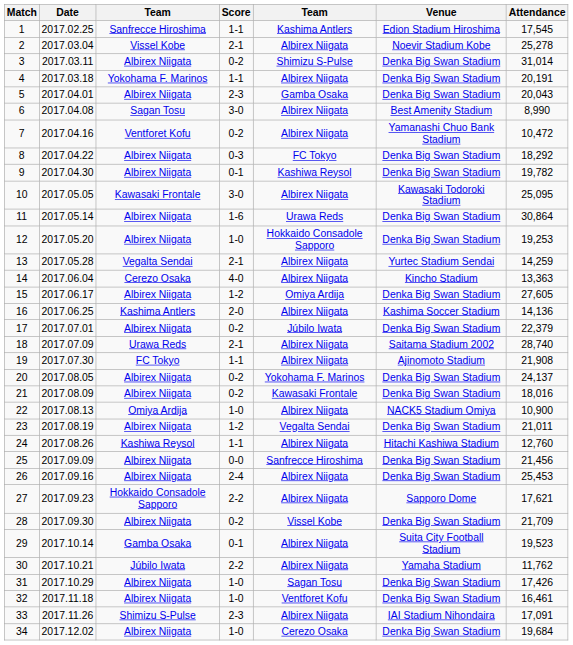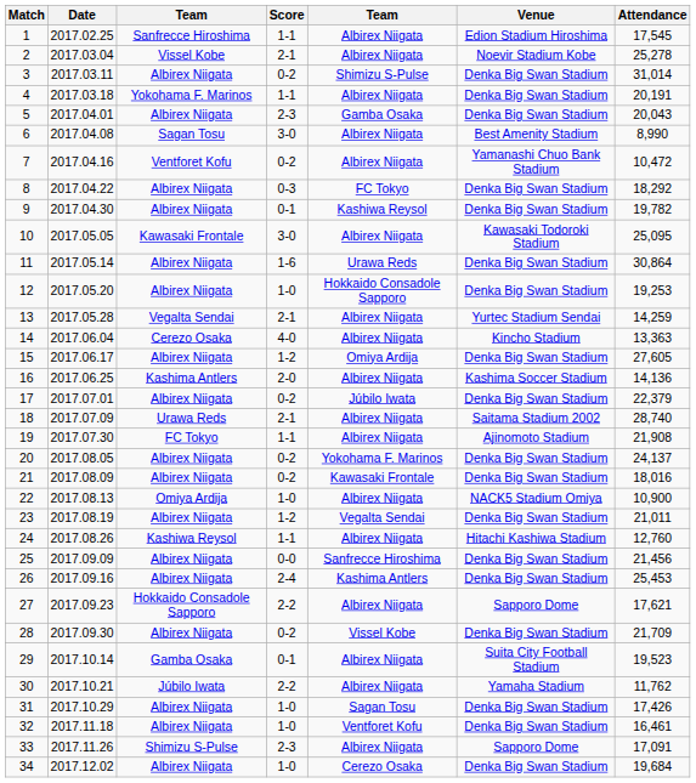1 | column 5: Kashima Antlers -> Albirex Niigata
26 | column 5: Albirex Niigata -> Kashima Antlers
33 | Venue: IAI Stadium Nihondaira -> Sapporo Dome
